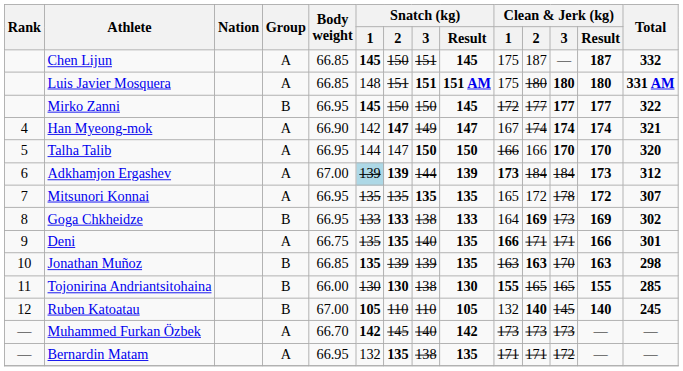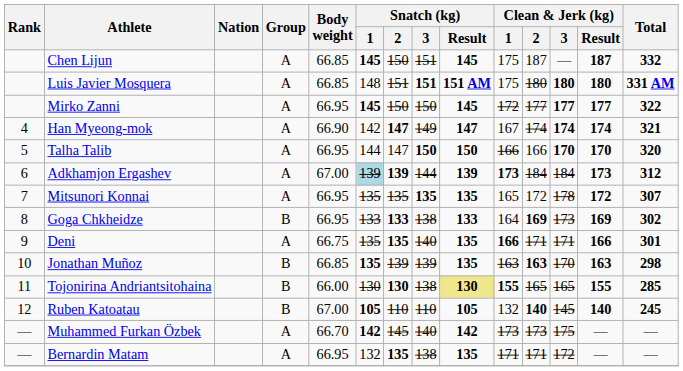Mirko Zanni | Group: B -> A
Tojonirina Andriantsitohaina | Snatch (kg) / Result: no background -> khaki background
Muhammed Furkan Özbek | Clean & Jerk (kg) / 3: 173 -> 175
